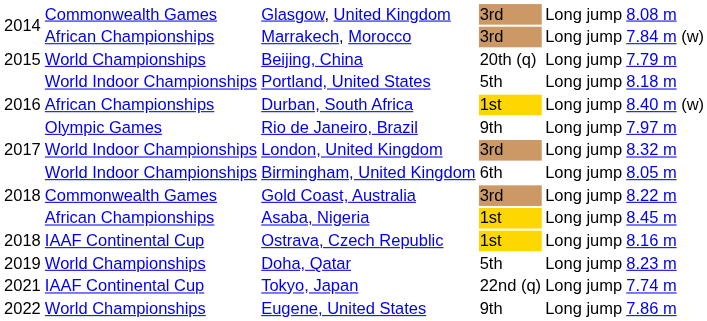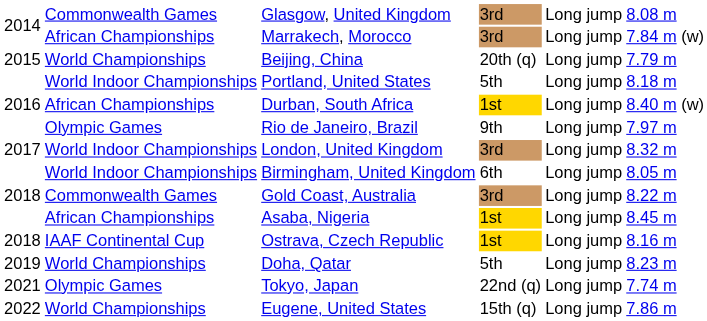Tokyo, Japan | column 2: IAAF Continental Cup -> Olympic Games
Eugene, United States | column 4: 9th -> 15th (q)
